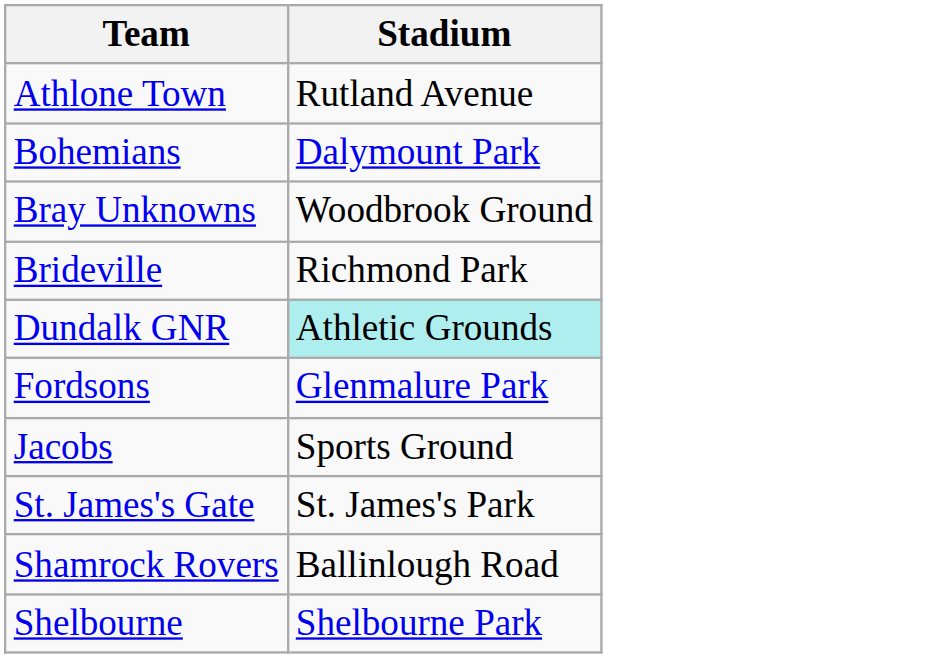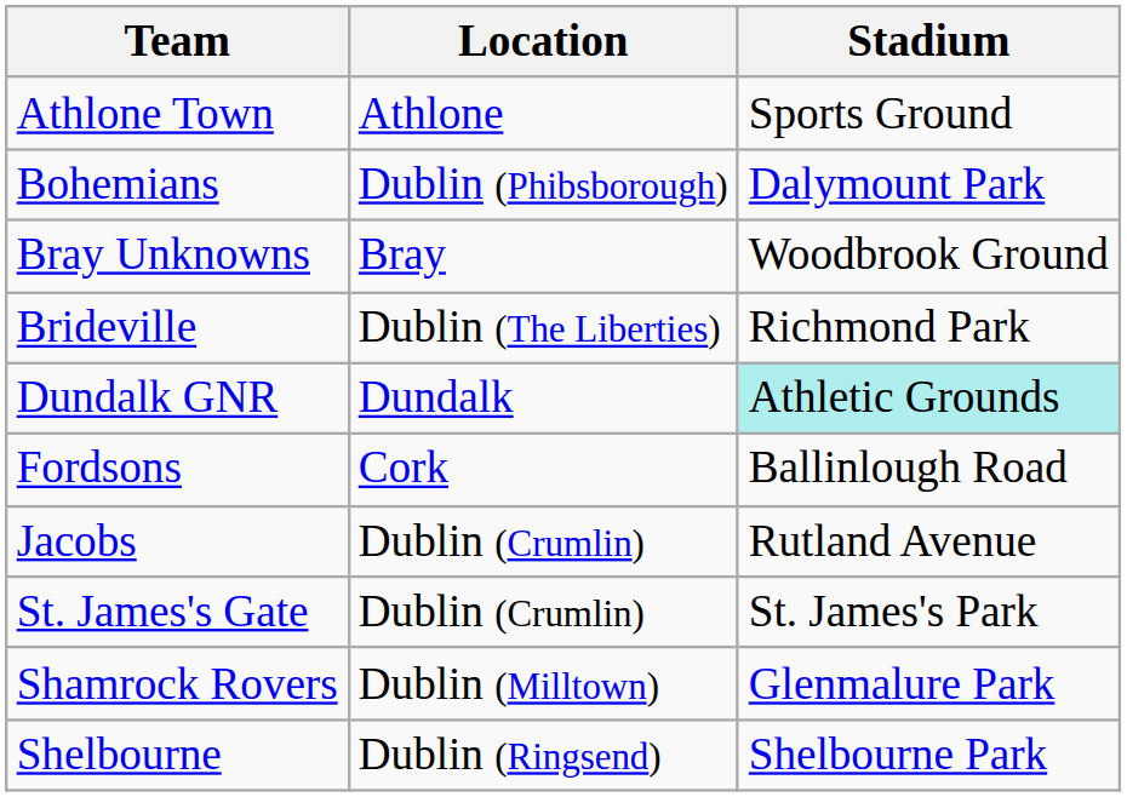+ column: Location | Athlone | Dublin (Phibsborough) | Bray | Dublin (The Liberties) | Dundalk | Cork | Dublin (Crumlin) | Dublin (Crumlin) | Dublin (Milltown) | Dublin (Ringsend)
Athlone Town | Stadium: Rutland Avenue -> Sports Ground
Fordsons | Stadium: Glenmalure Park -> Ballinlough Road
Jacobs | Stadium: Sports Ground -> Rutland Avenue
Shamrock Rovers | Stadium: Ballinlough Road -> Glenmalure Park
